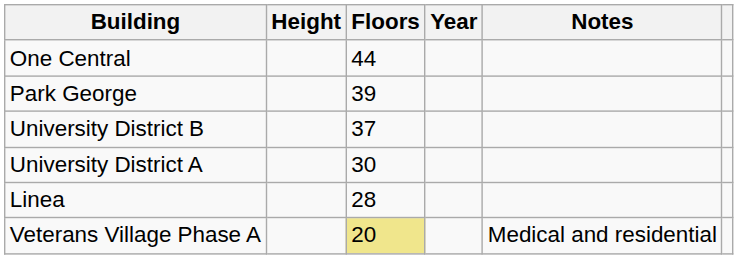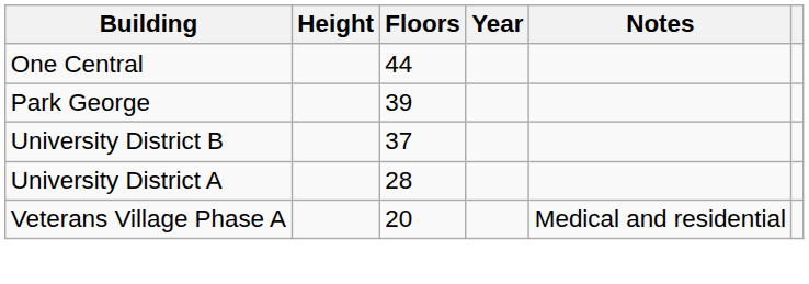University District A | Floors: 30 -> 28
- row: Linea | 28
Veterans Village Phase A | Floors: khaki background -> no background
